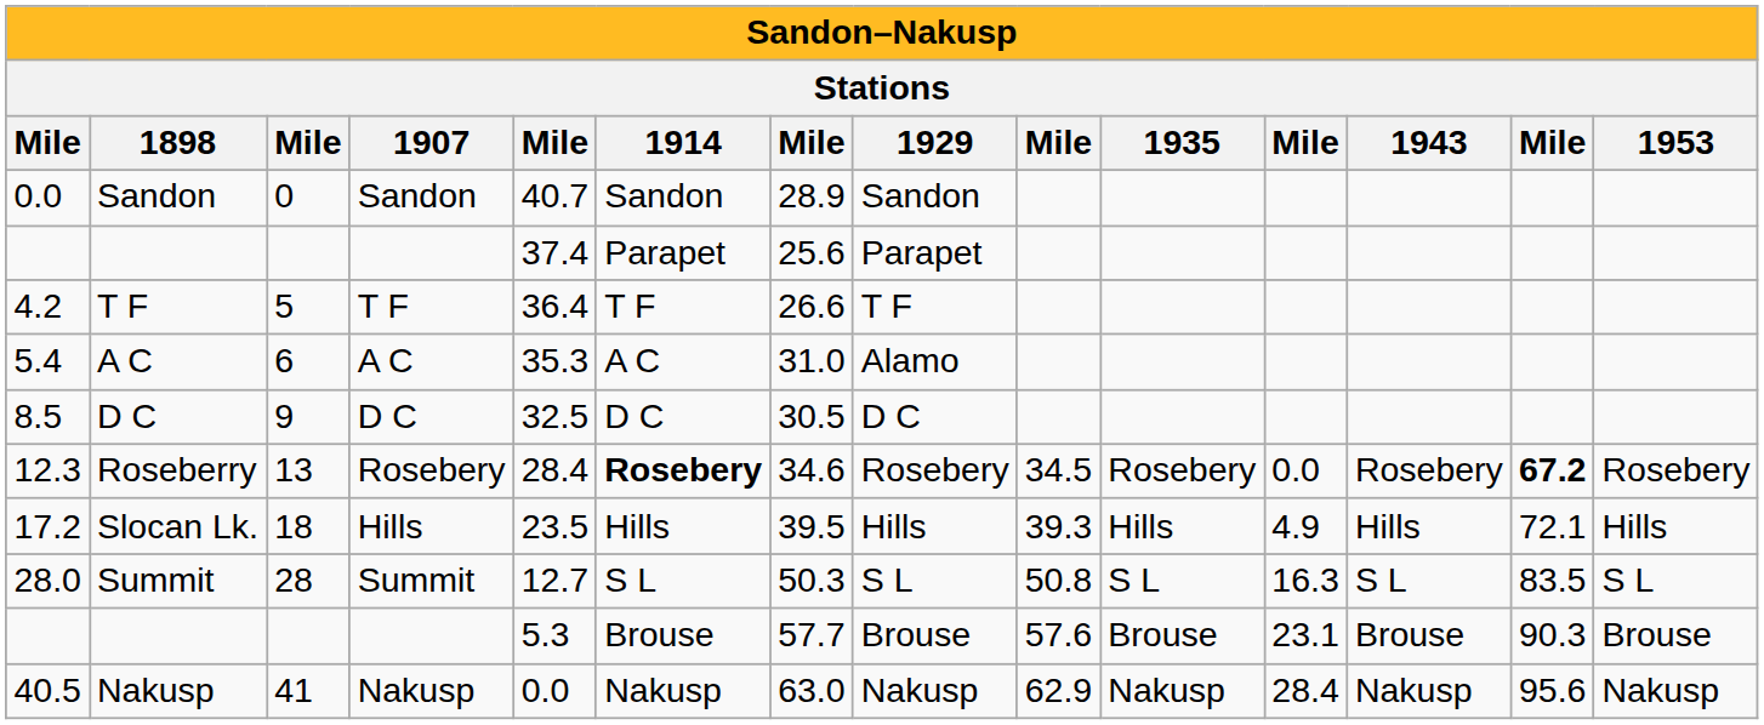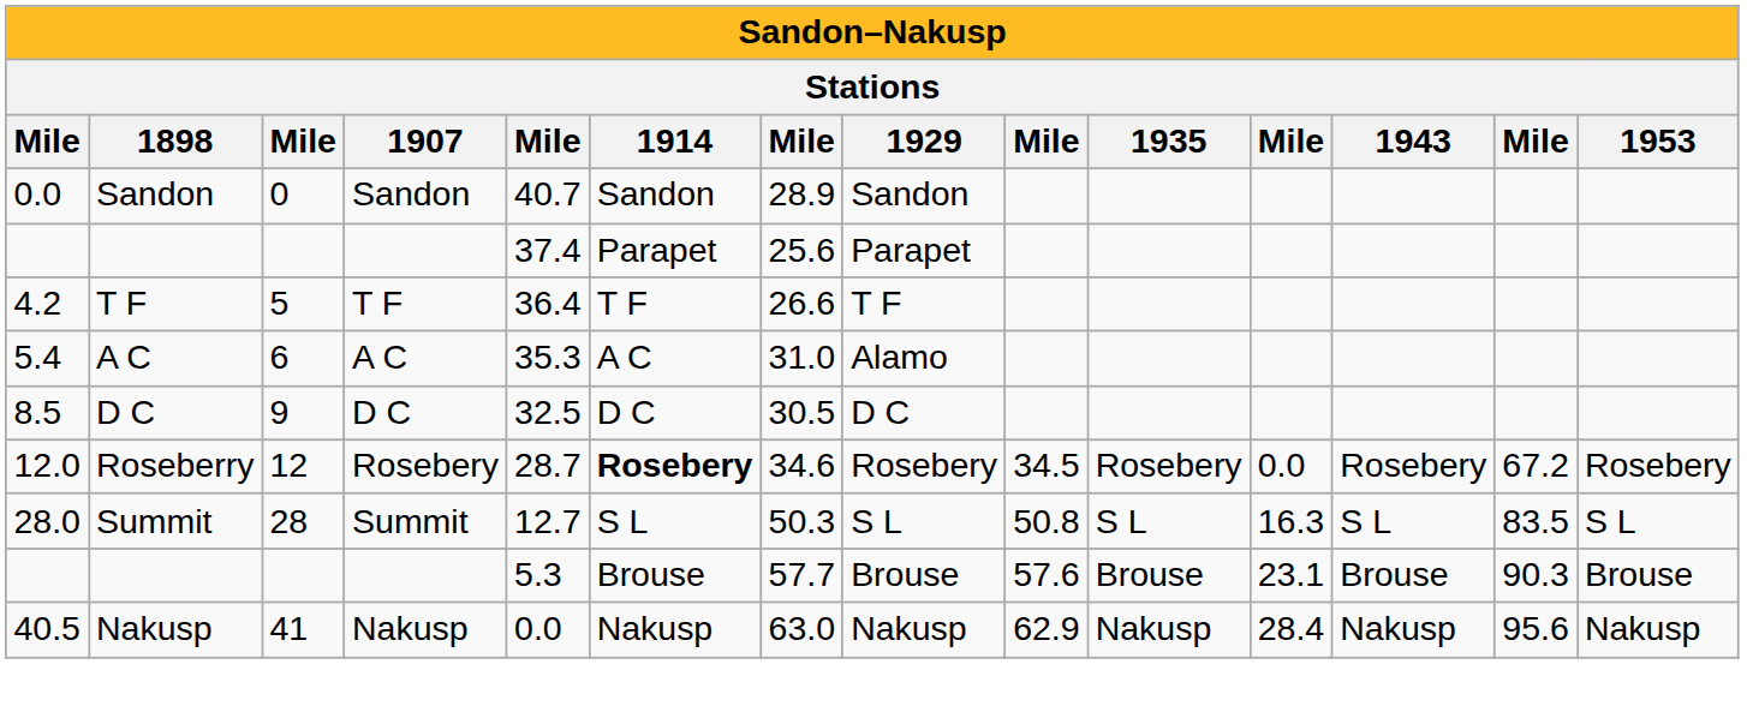Roseberry | column 1: 12.3 -> 12.0
Roseberry | column 3: 13 -> 12
Roseberry | column 5: 28.4 -> 28.7
Roseberry | column 13: bold -> normal
- row: 17.2 | Slocan Lk. | 18 | Hills | 23.5 | Hills | 39.5 | Hills | 39.3 | Hills | 4.9 | Hills | 72.1 | Hills
